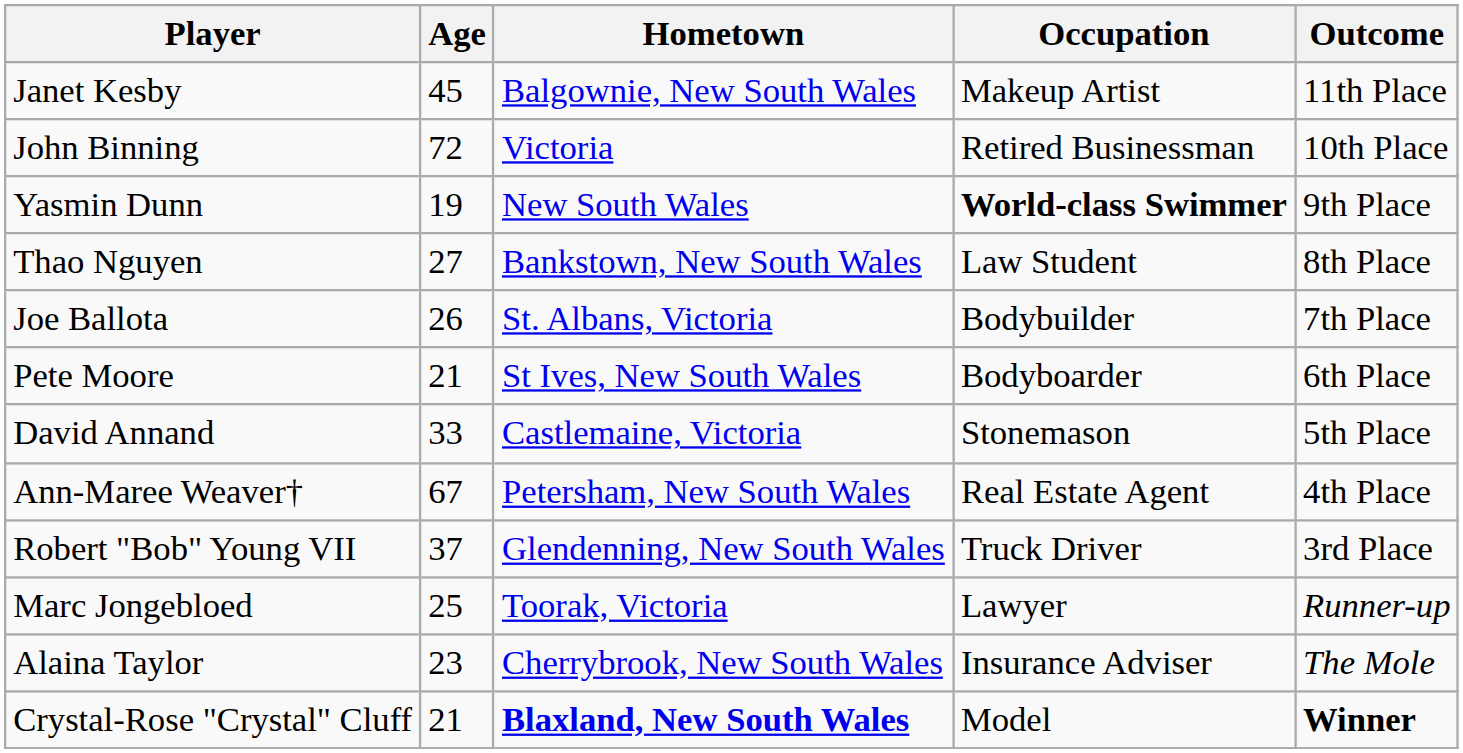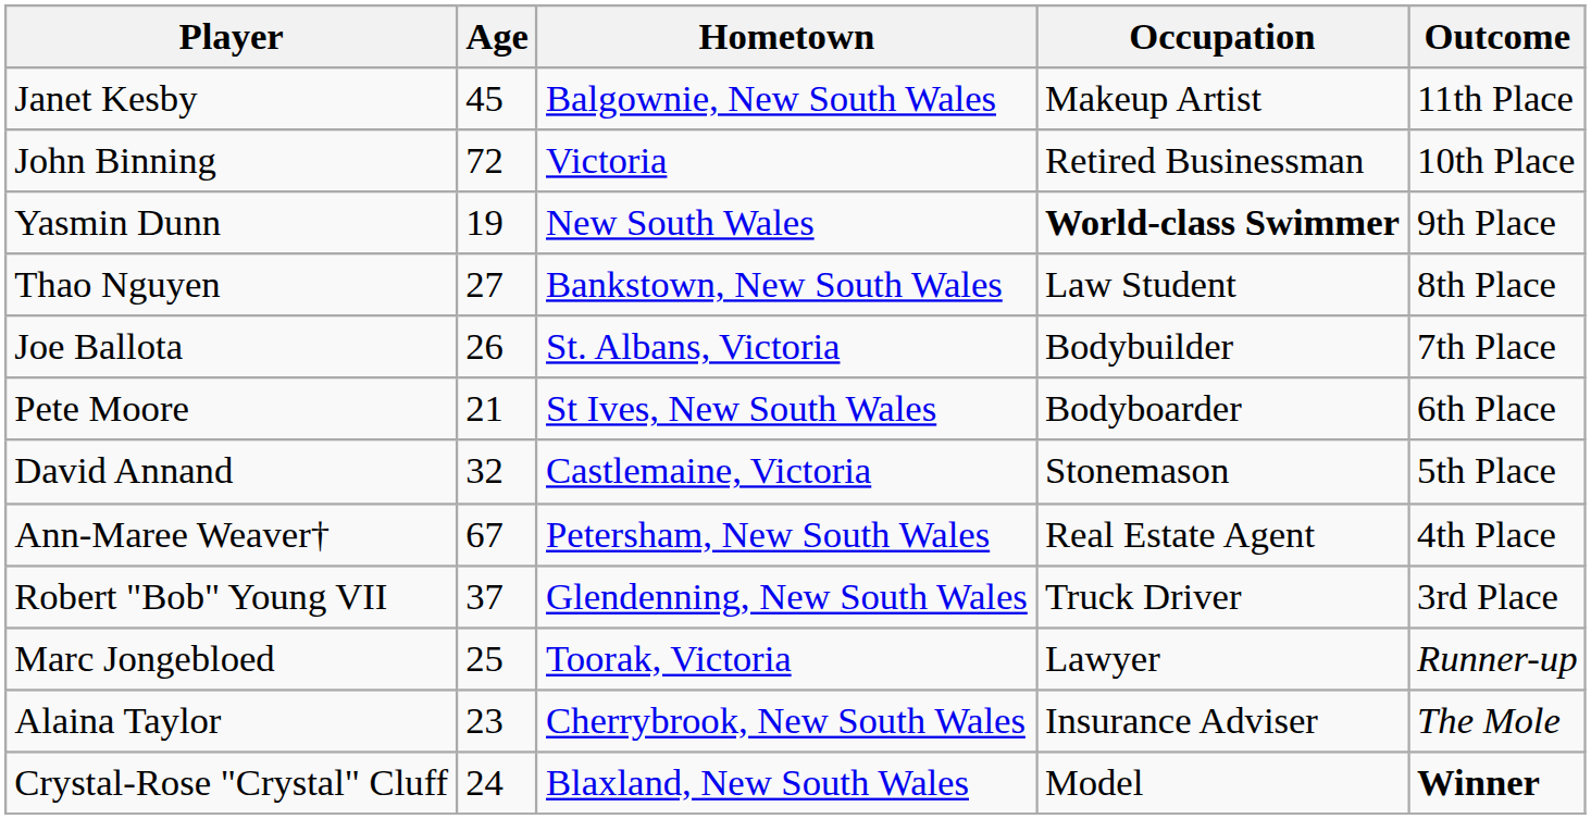David Annand | Age: 33 -> 32
Crystal-Rose "Crystal" Cluff | Age: 21 -> 24
Crystal-Rose "Crystal" Cluff | Hometown: bold -> normal
